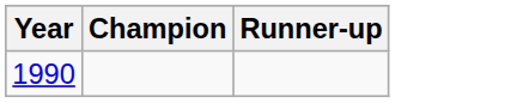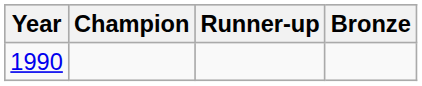+ column: Bronze
